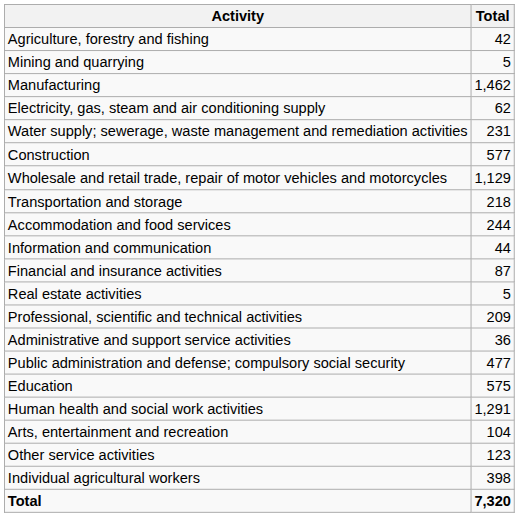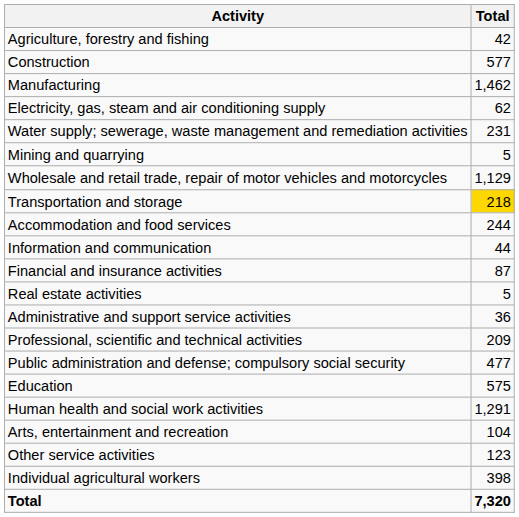rows swapped: Mining and quarrying <-> Construction
Transportation and storage | Total: no background -> gold background
rows swapped: Professional, scientific and technical activities <-> Administrative and support service activities
